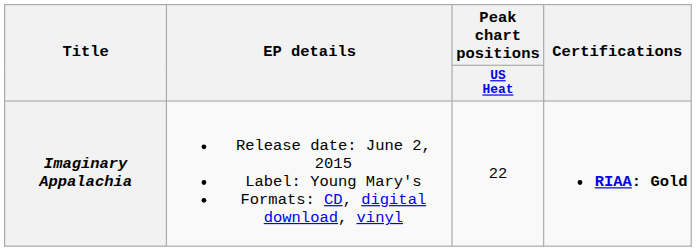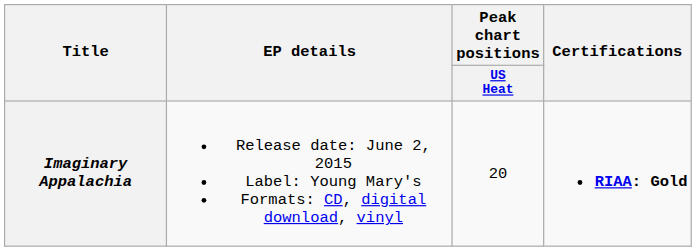Imaginary Appalachia | Peak chart positions / US Heat: 22 -> 20
